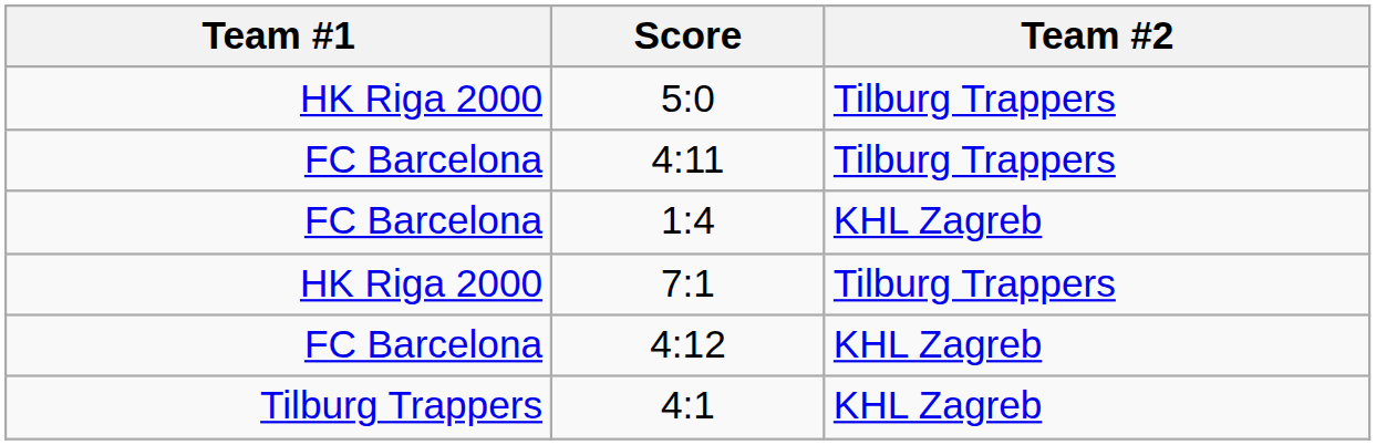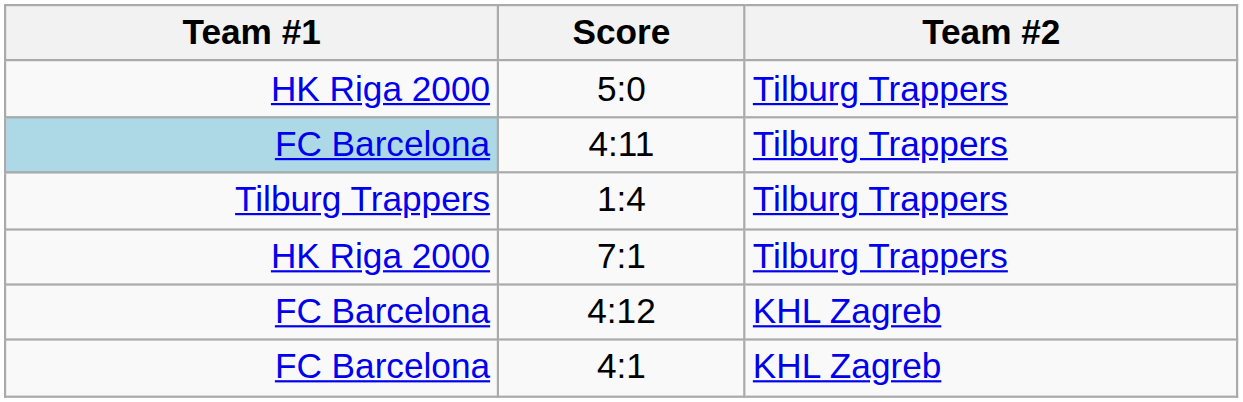4:11 | Team #1: no background -> lightblue background
1:4 | Team #1: FC Barcelona -> Tilburg Trappers
1:4 | Team #2: KHL Zagreb -> Tilburg Trappers
4:1 | Team #1: Tilburg Trappers -> FC Barcelona
